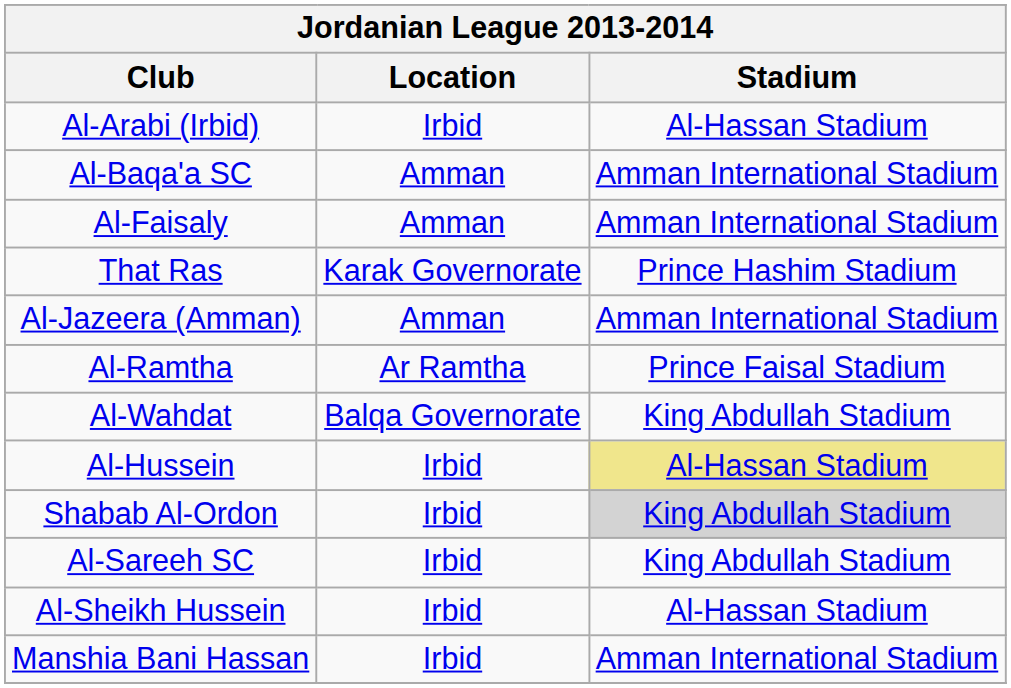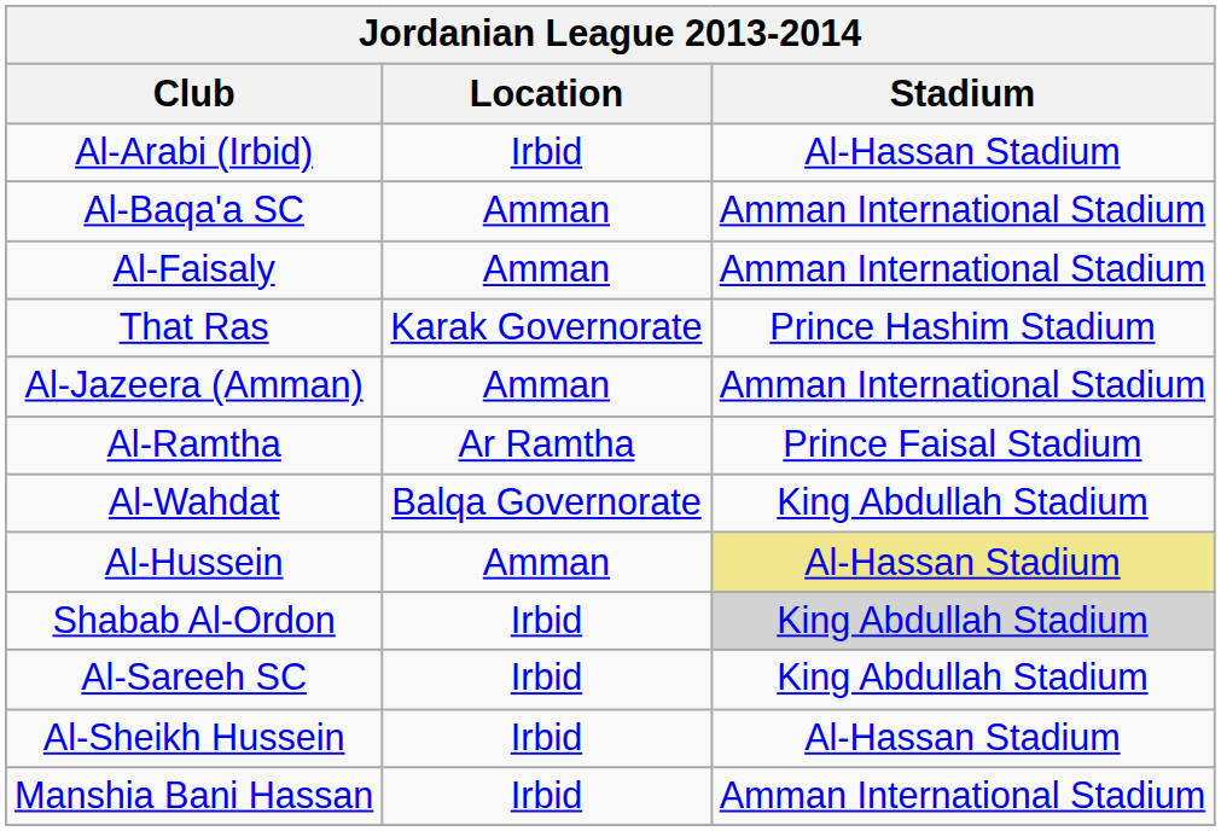Al-Hussein | Location: Irbid -> Amman
